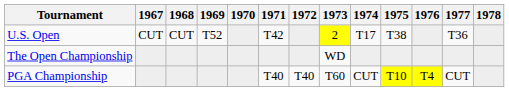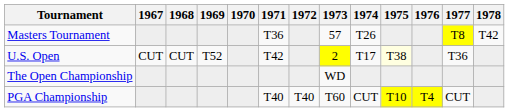+ row: Masters Tournament | T36 | 57 | T26 | T8 | T42
U.S. Open | 1975: no background -> lightyellow background
